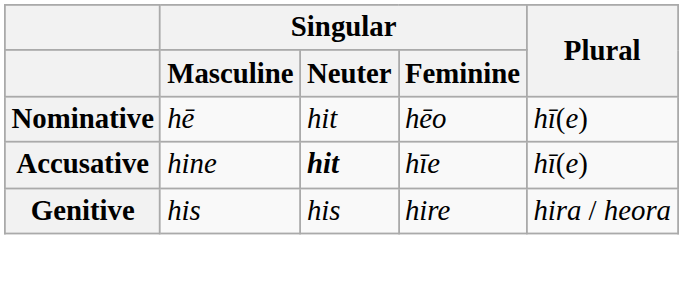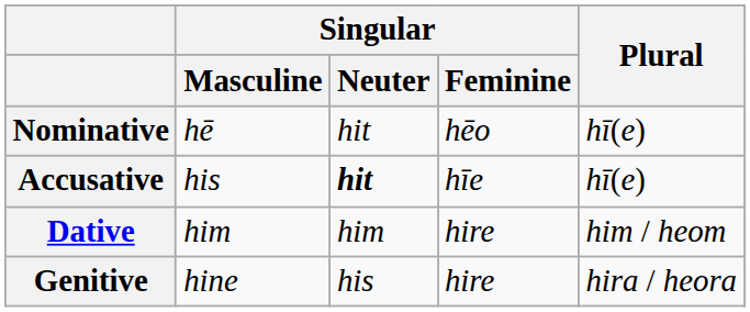Accusative | Singular / Masculine: hine -> his
+ row: Dative | him | him | hire | him / heom
Genitive | Singular / Masculine: his -> hine
